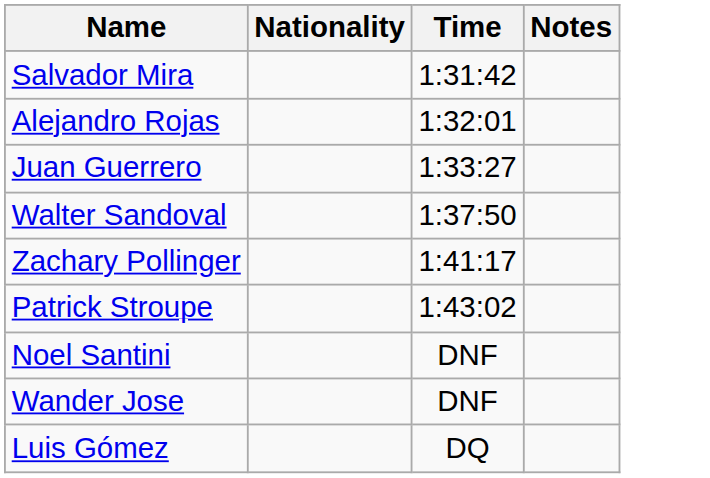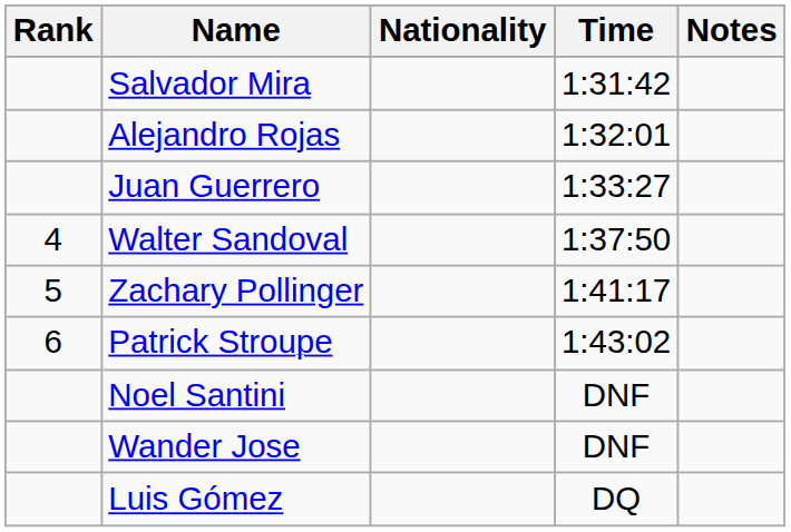+ column: Rank | 4 | 5 | 6
